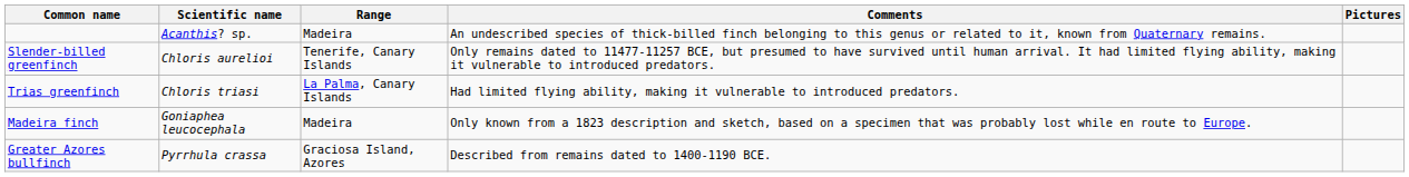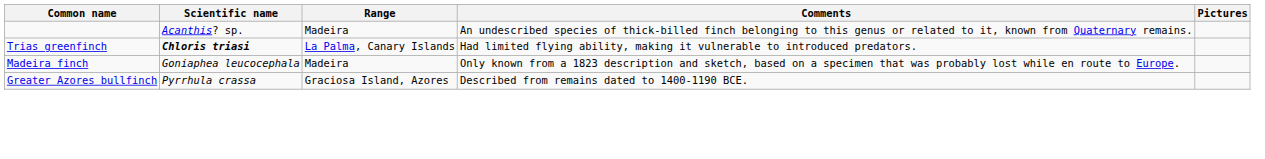- row: Slender-billed greenfinch | Chloris aurelioi | Tenerife, Canary Islands | Only remains dated to 11477-11257 BCE, but presumed to have survived until human arrival. It had limited flying ability, making it vulnerable to introduced predators.
Trias greenfinch | Scientific name: normal -> bold
